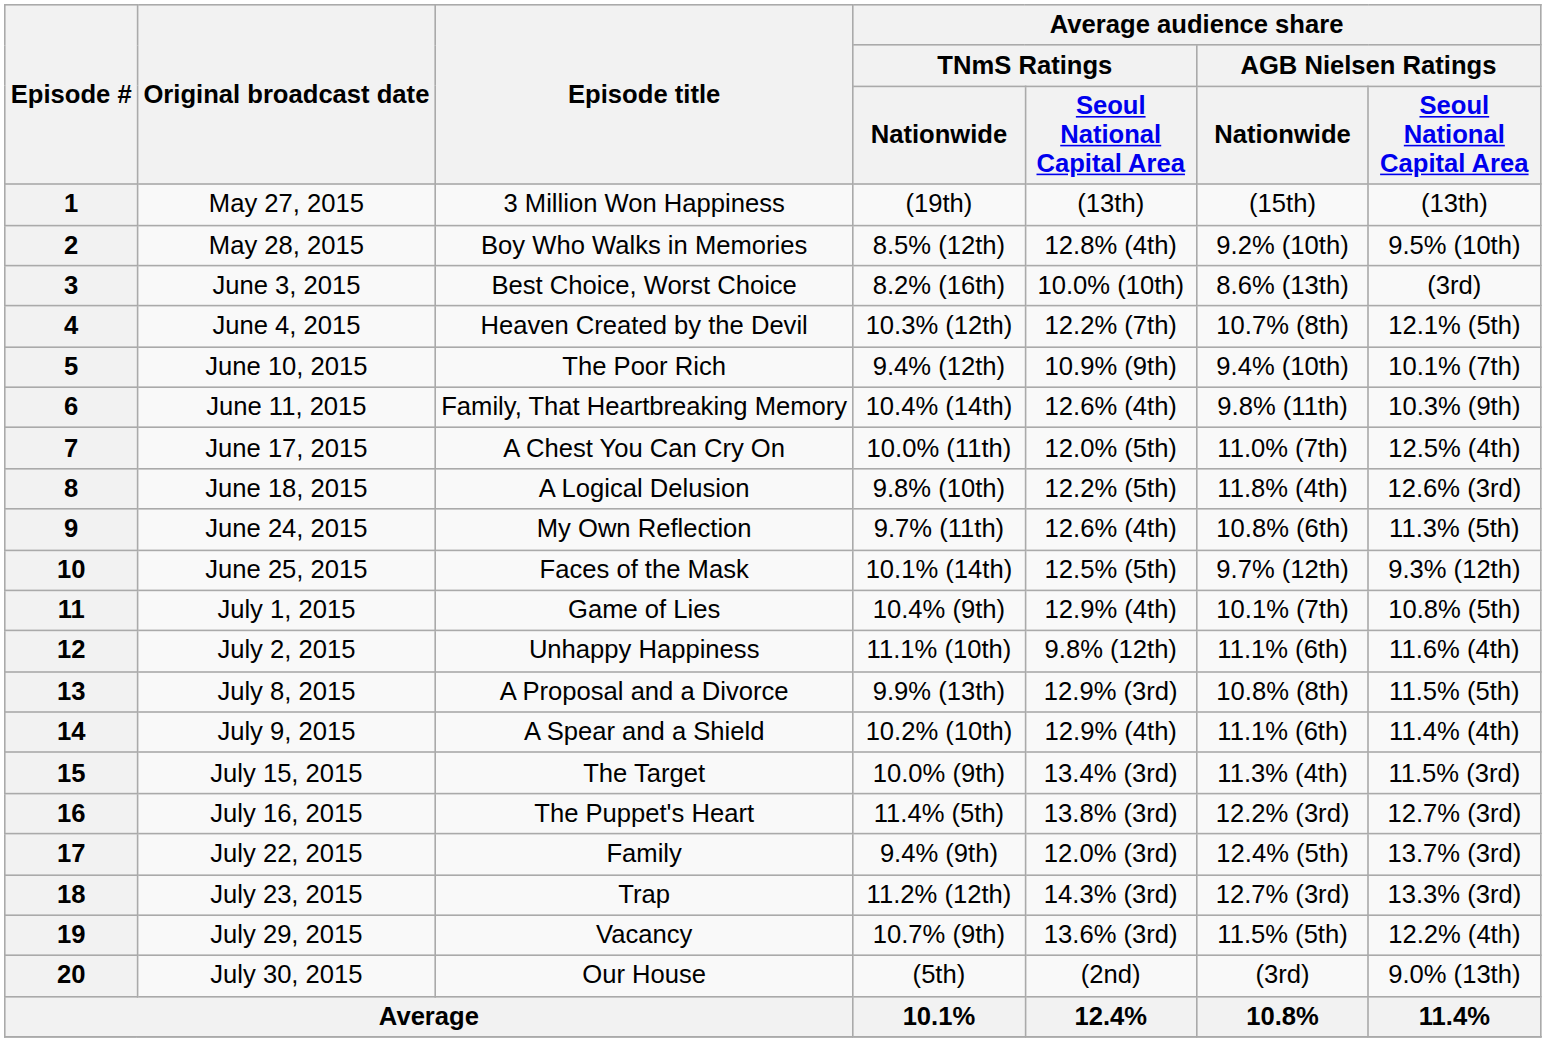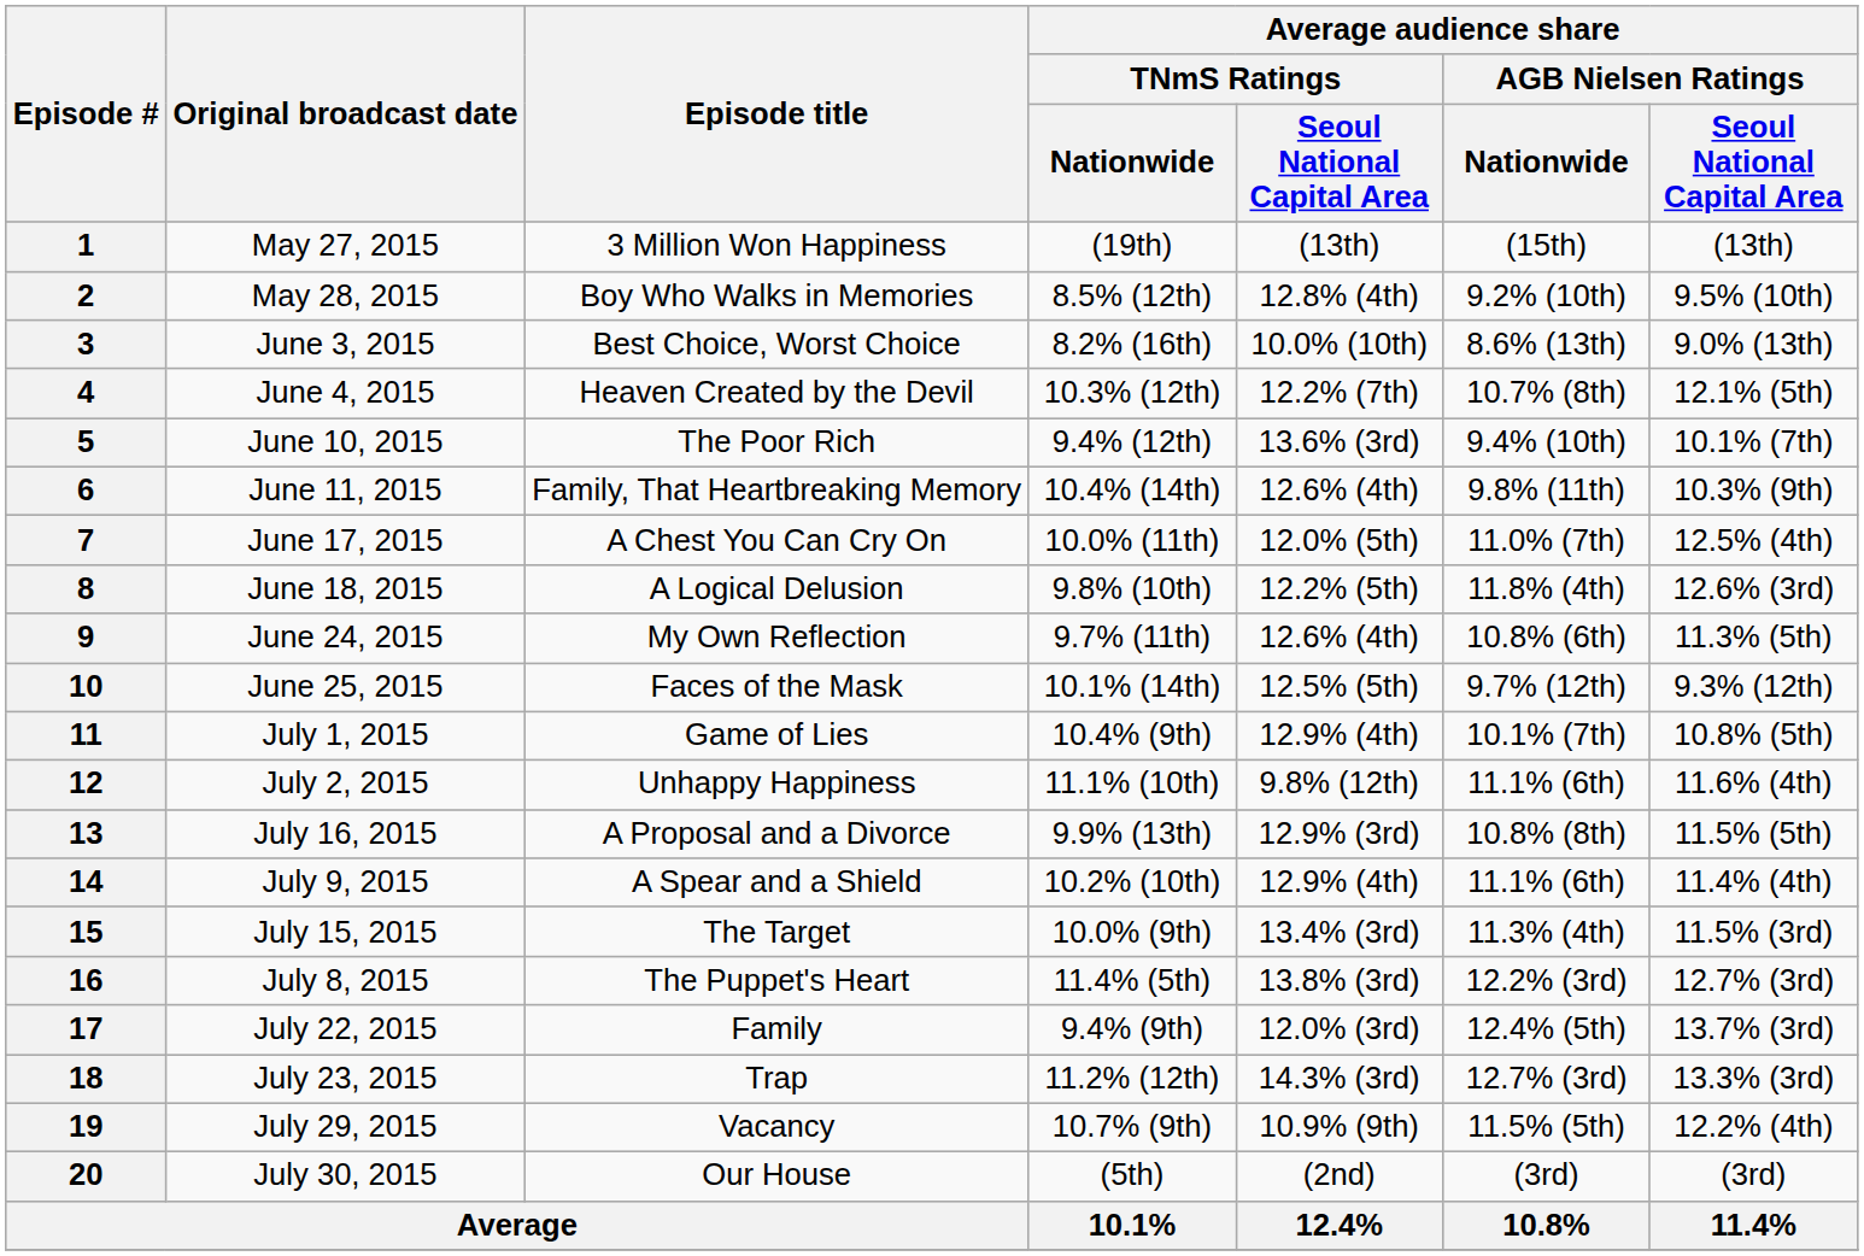3 | column 7: (3rd) -> 9.0% (13th)
5 | column 5: 10.9% (9th) -> 13.6% (3rd)
13 | Original broadcast date: July 8, 2015 -> July 16, 2015
16 | Original broadcast date: July 16, 2015 -> July 8, 2015
19 | column 5: 13.6% (3rd) -> 10.9% (9th)
20 | column 7: 9.0% (13th) -> (3rd)
